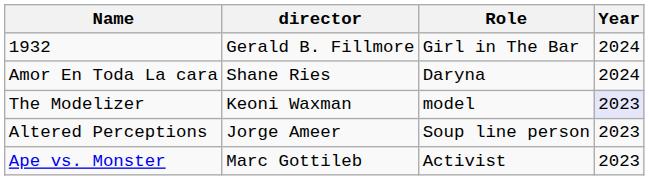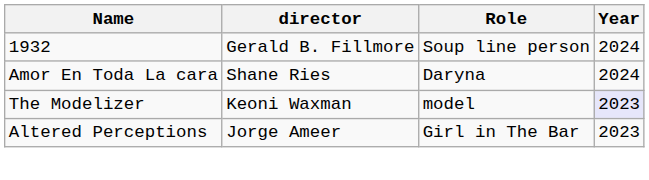1932 | Role: Girl in The Bar -> Soup line person
Altered Perceptions | Role: Soup line person -> Girl in The Bar
- row: Ape vs. Monster | Marc Gottileb | Activist | 2023
